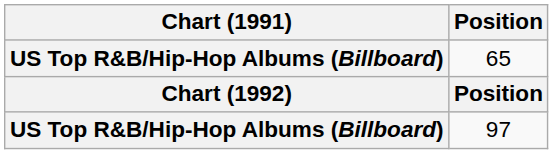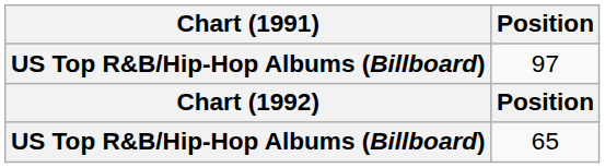rows swapped: 65 <-> 97
